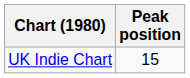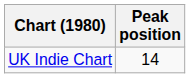UK Indie Chart | Peak position: 15 -> 14
